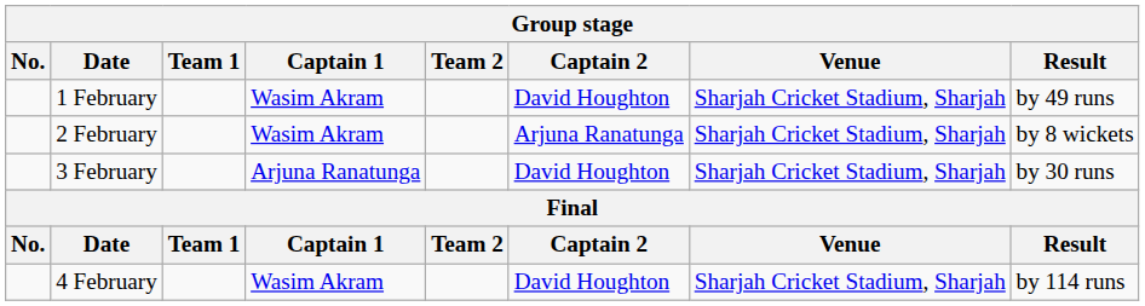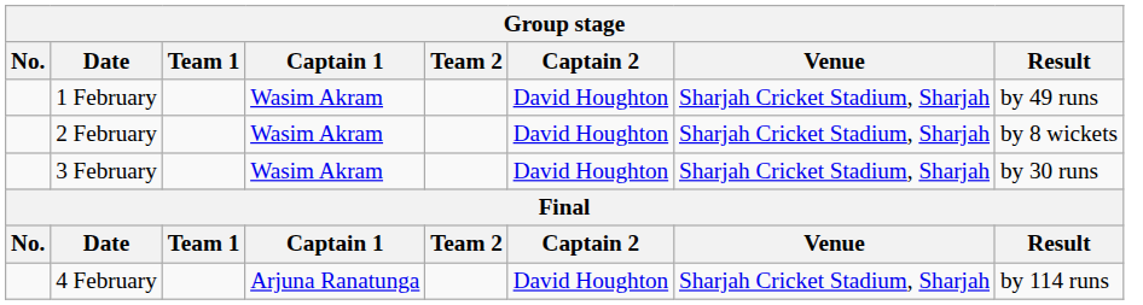2 February | Captain 2: Arjuna Ranatunga -> David Houghton
3 February | Captain 1: Arjuna Ranatunga -> Wasim Akram
4 February | Captain 1: Wasim Akram -> Arjuna Ranatunga
